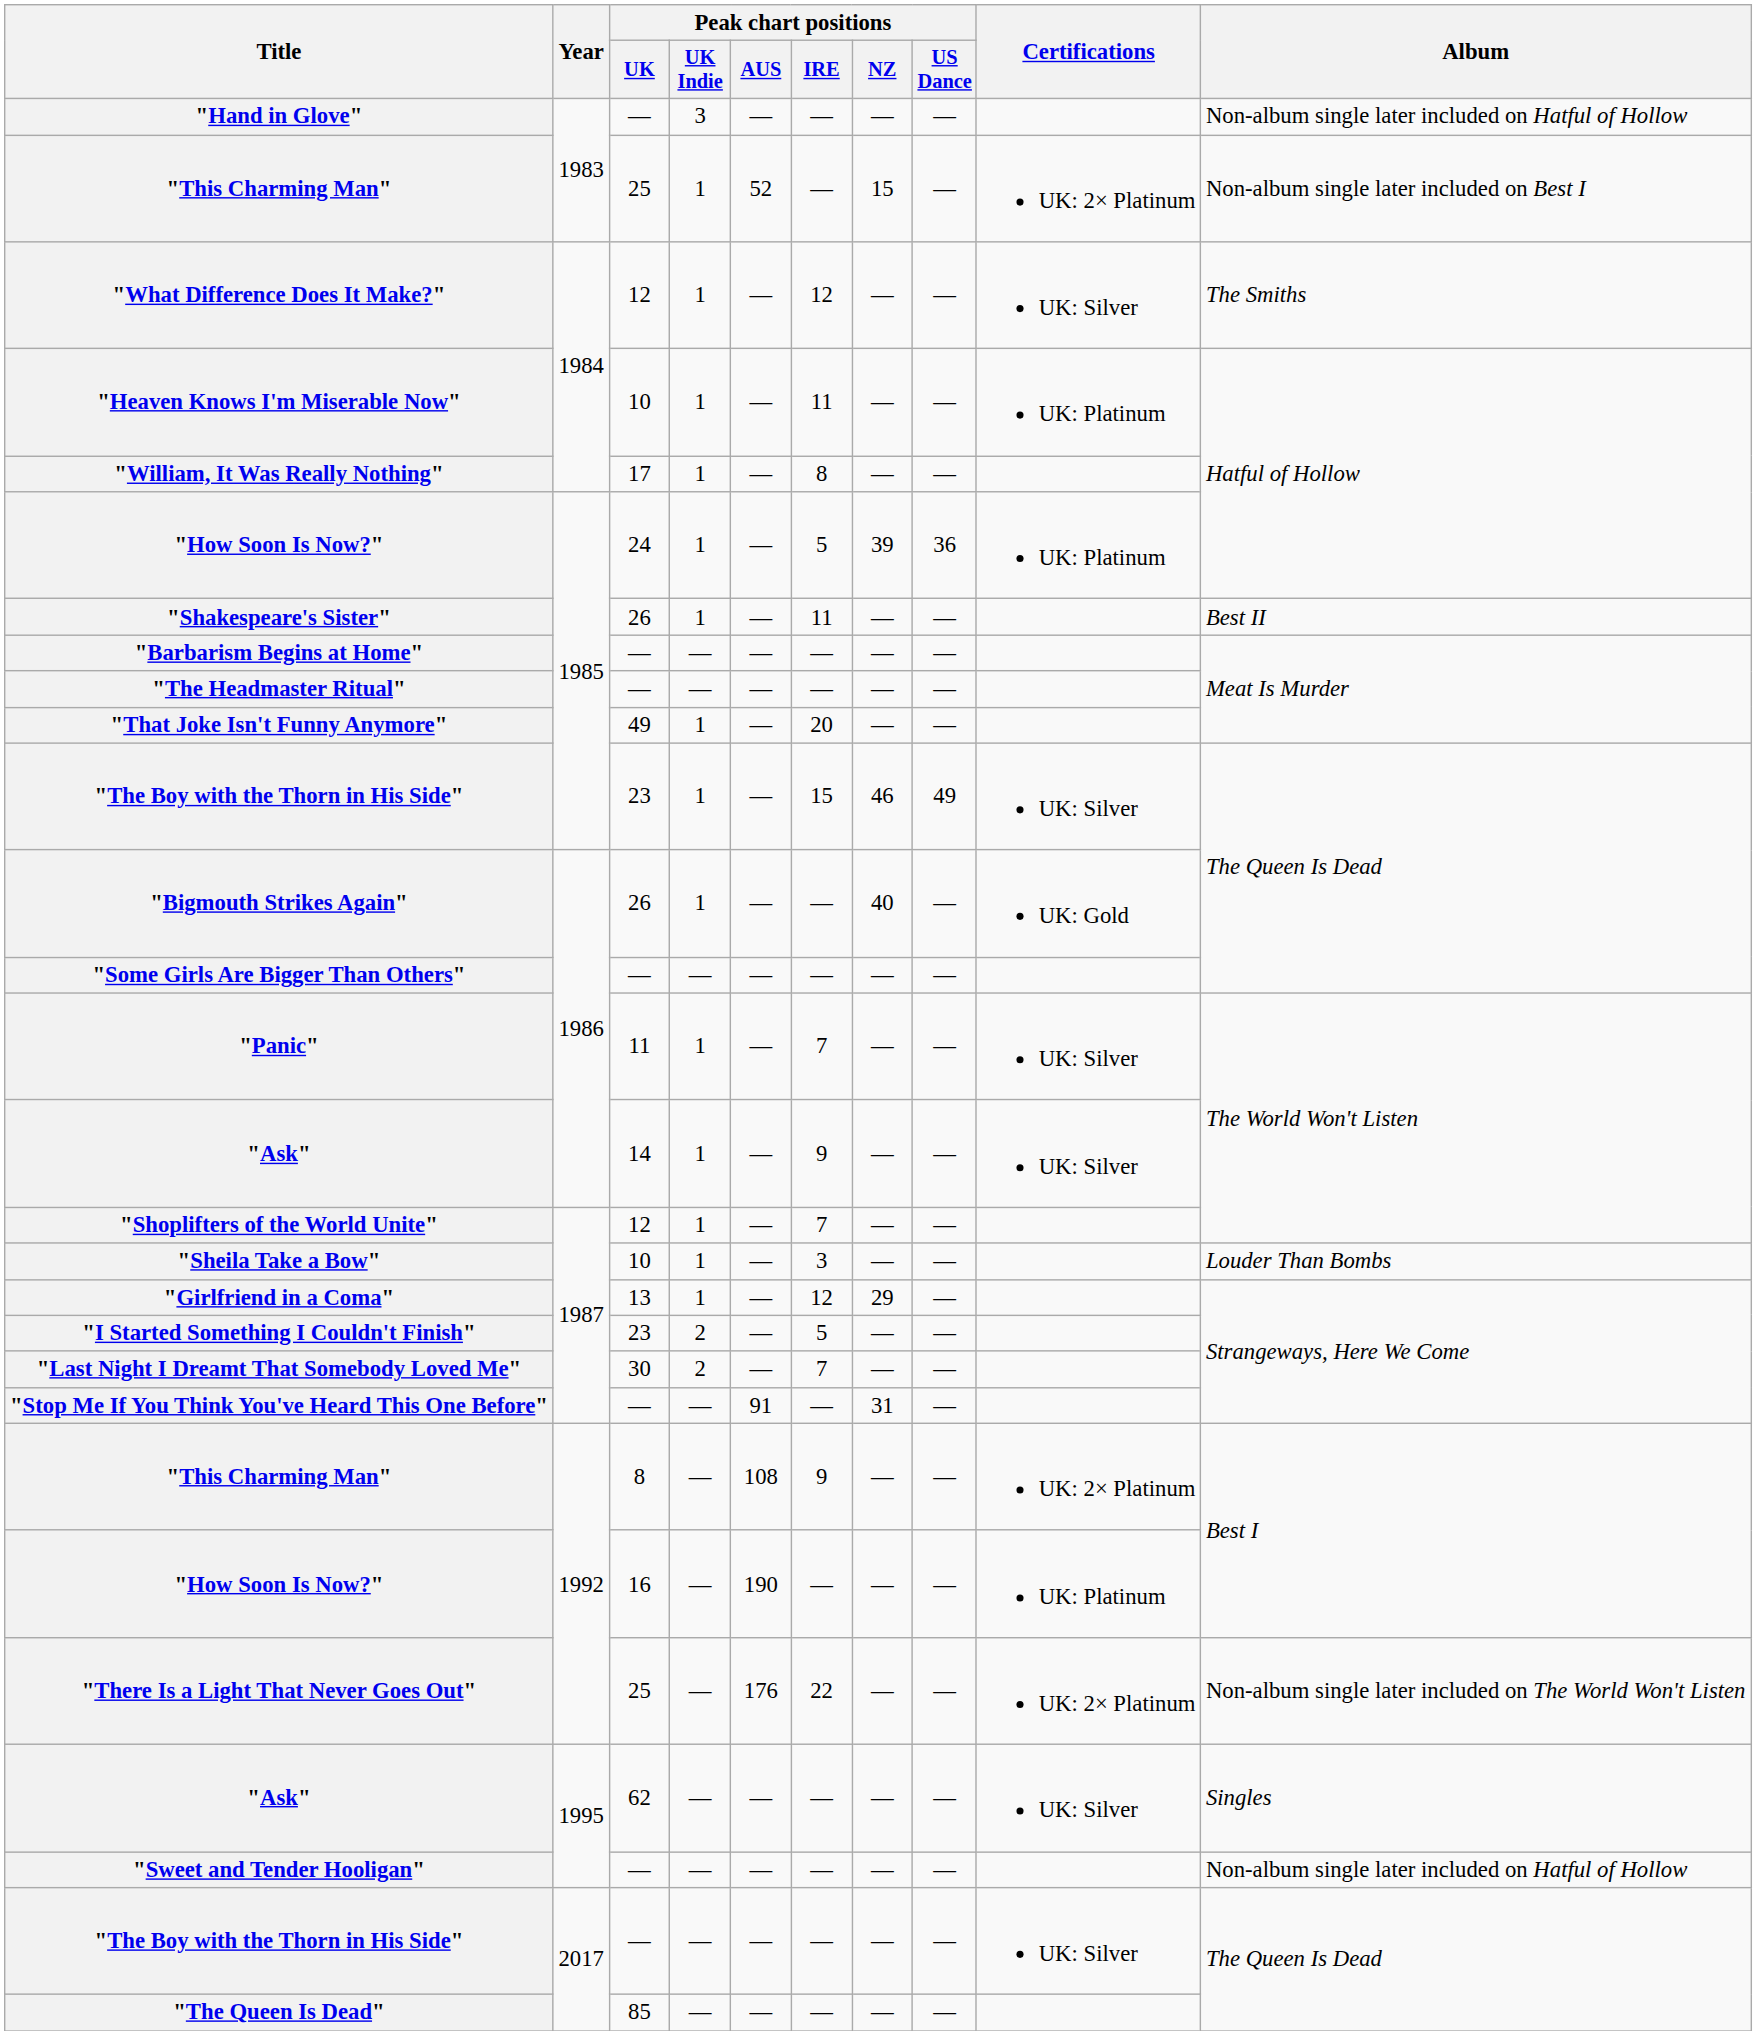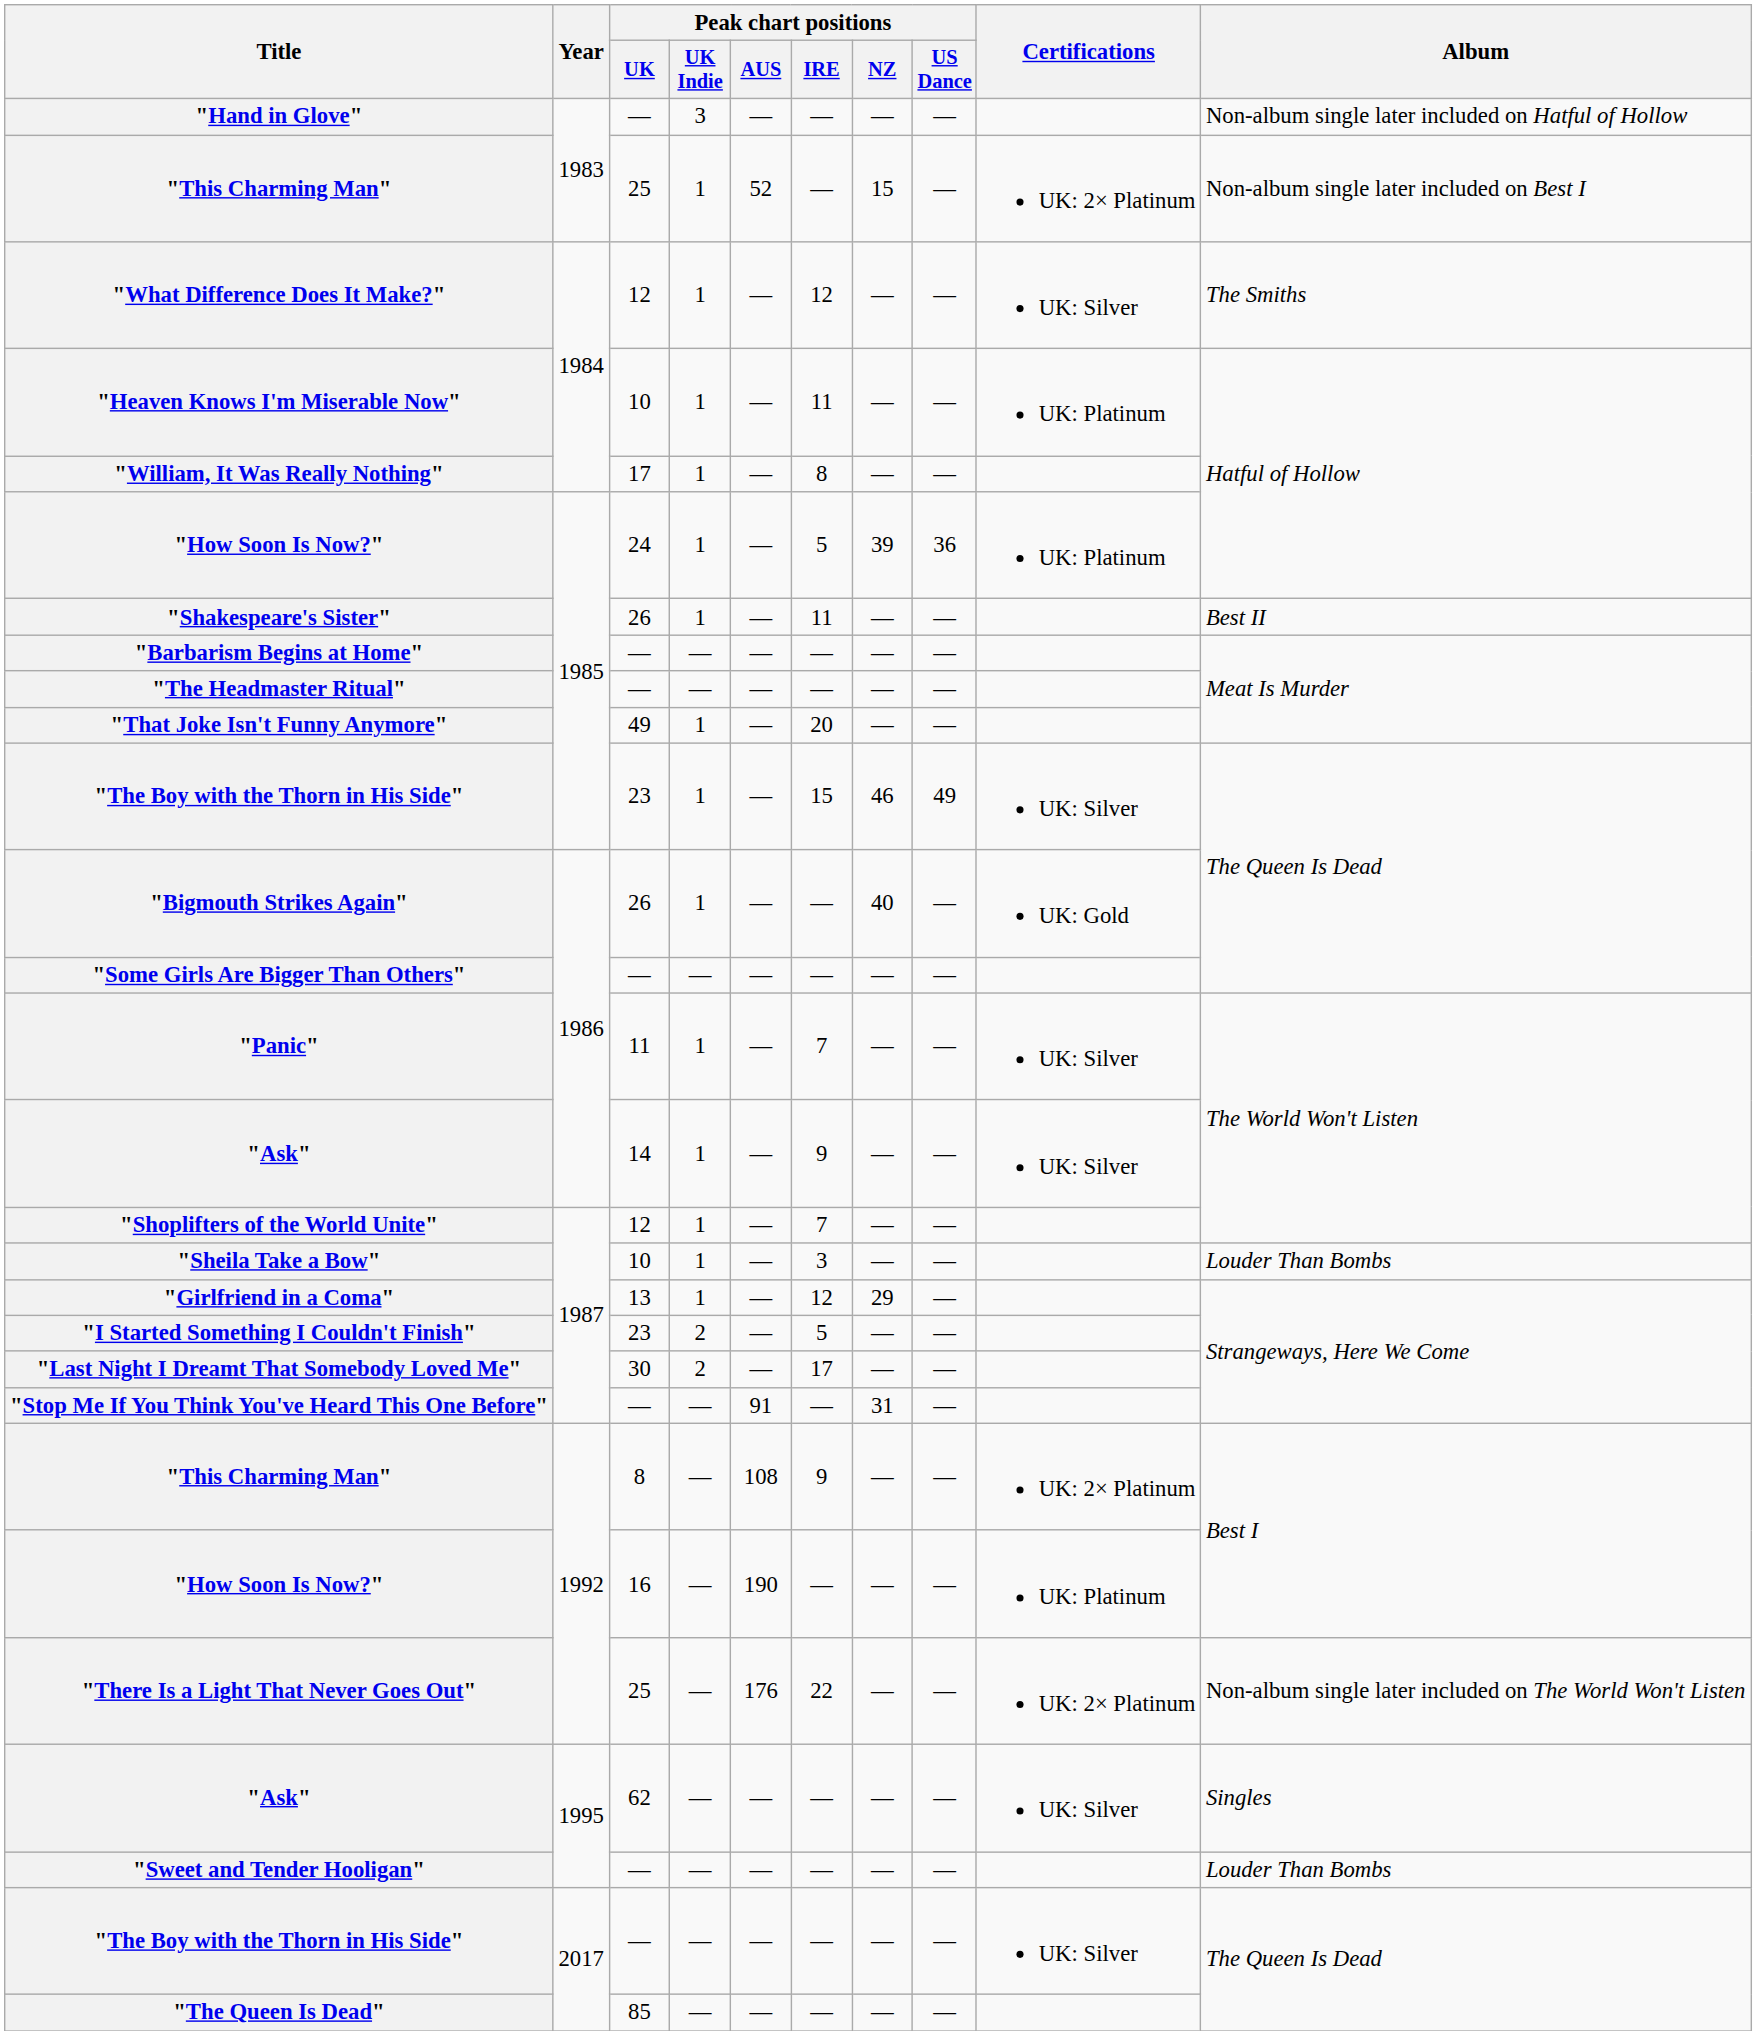"Last Night I Dreamt That Somebody Loved Me" | Peak chart positions / IRE: 7 -> 17
"Sweet and Tender Hooligan" | Album: Non-album single later included on Hatful of Hollow -> Louder Than Bombs
